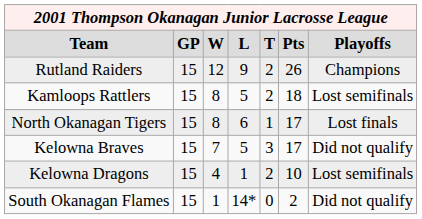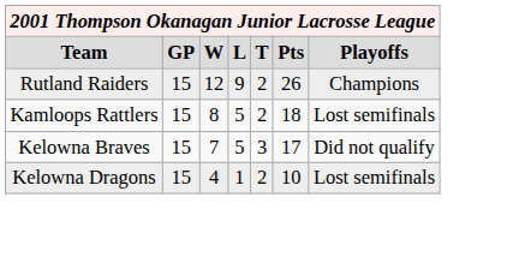- row: North Okanagan Tigers | 15 | 8 | 6 | 1 | 17 | Lost finals
- row: South Okanagan Flames | 15 | 1 | 14* | 0 | 2 | Did not qualify
